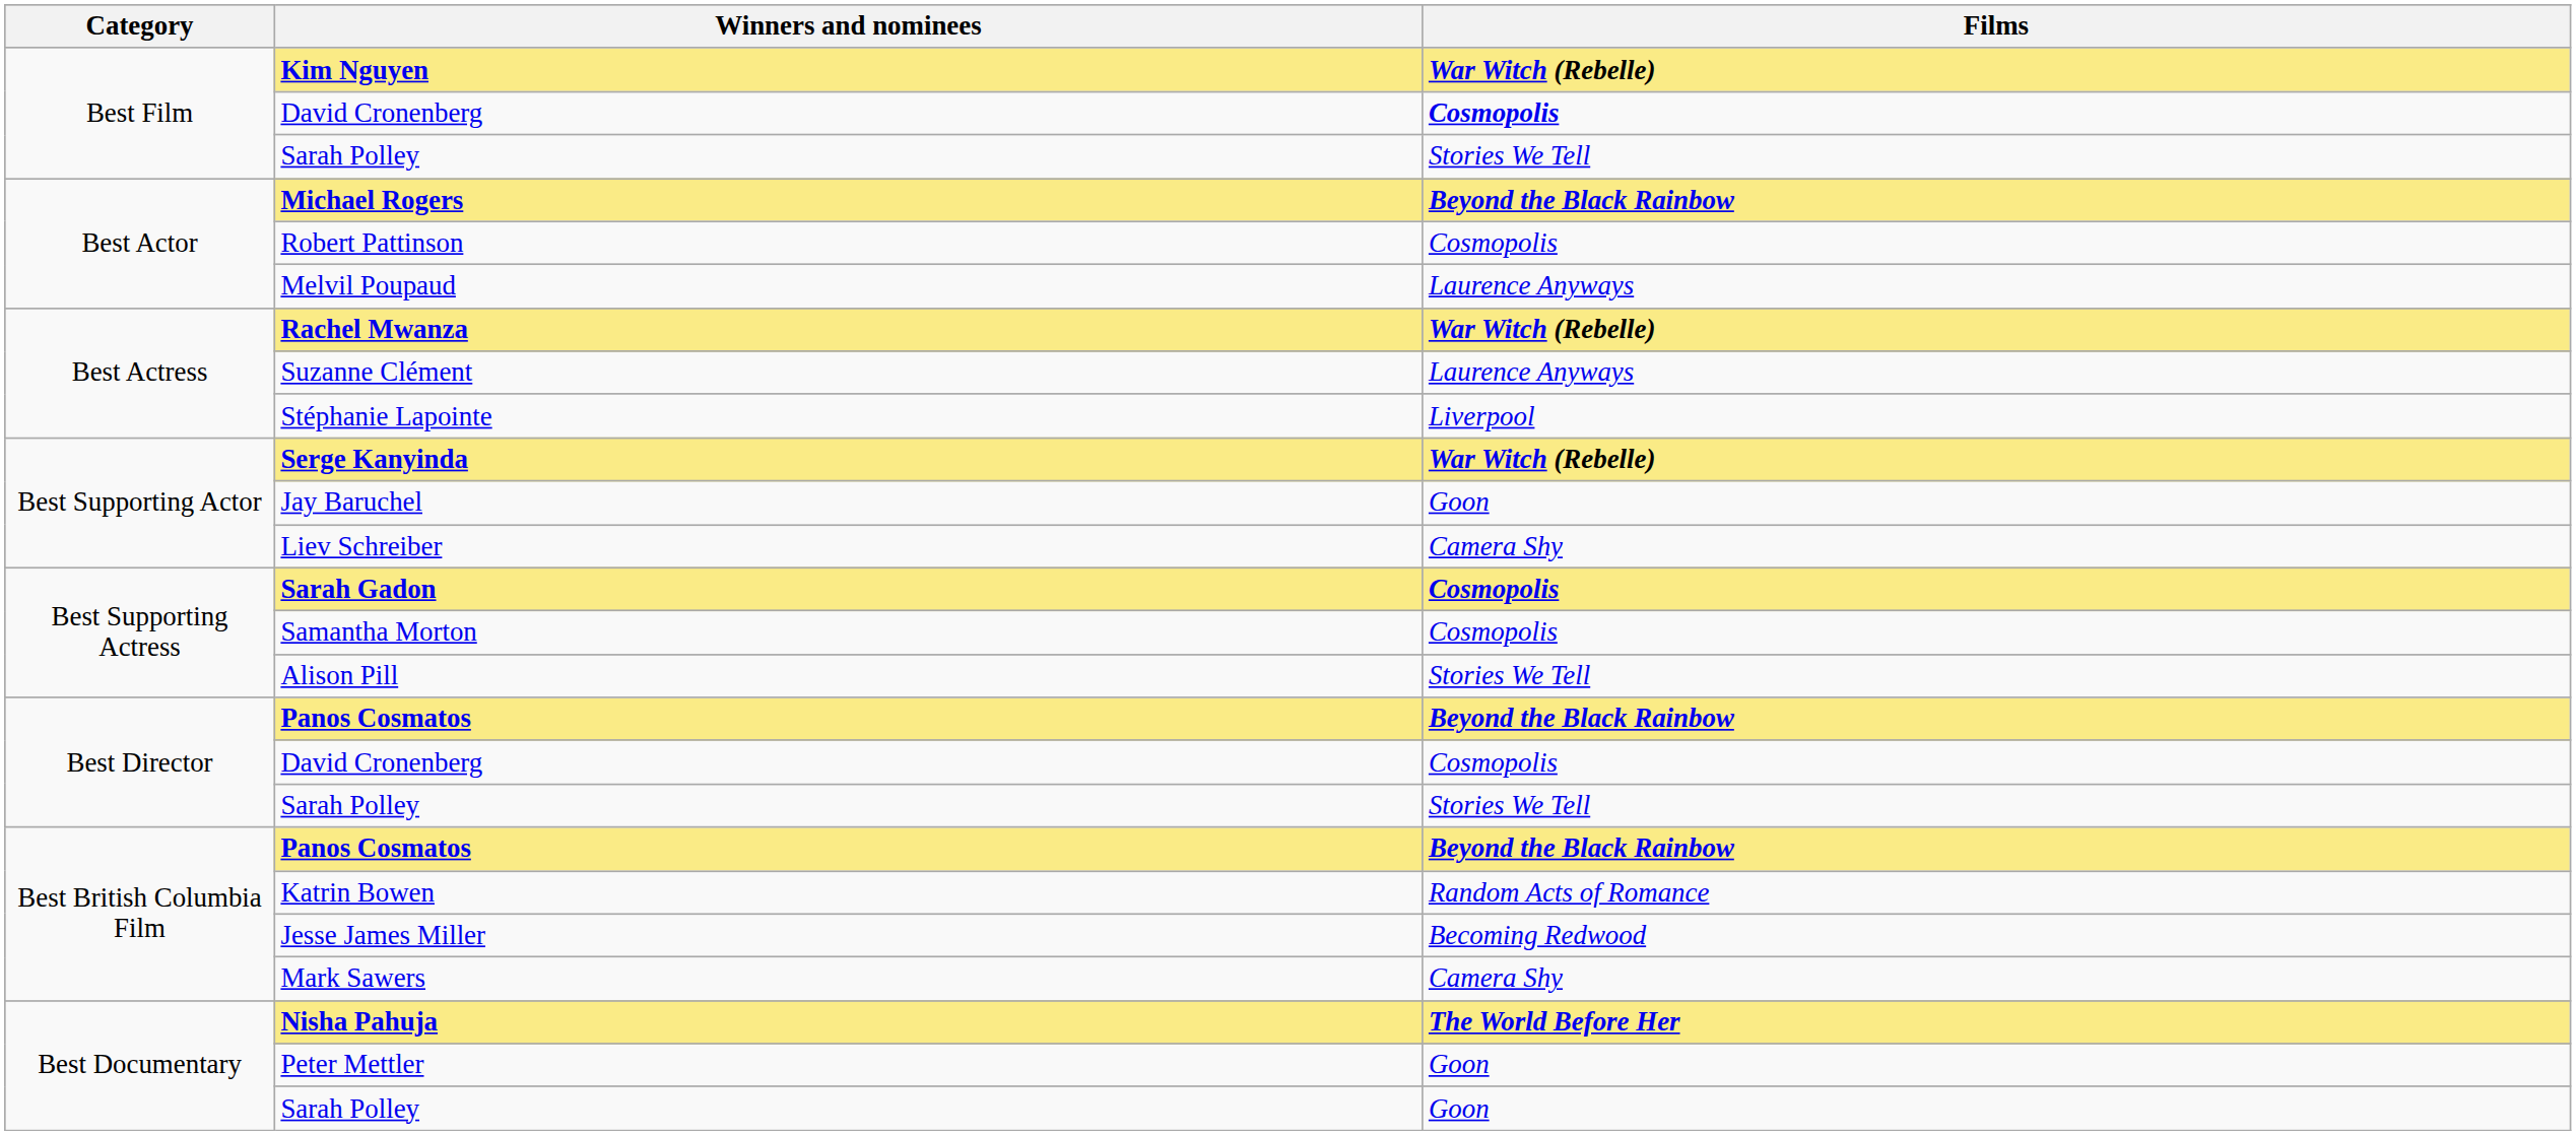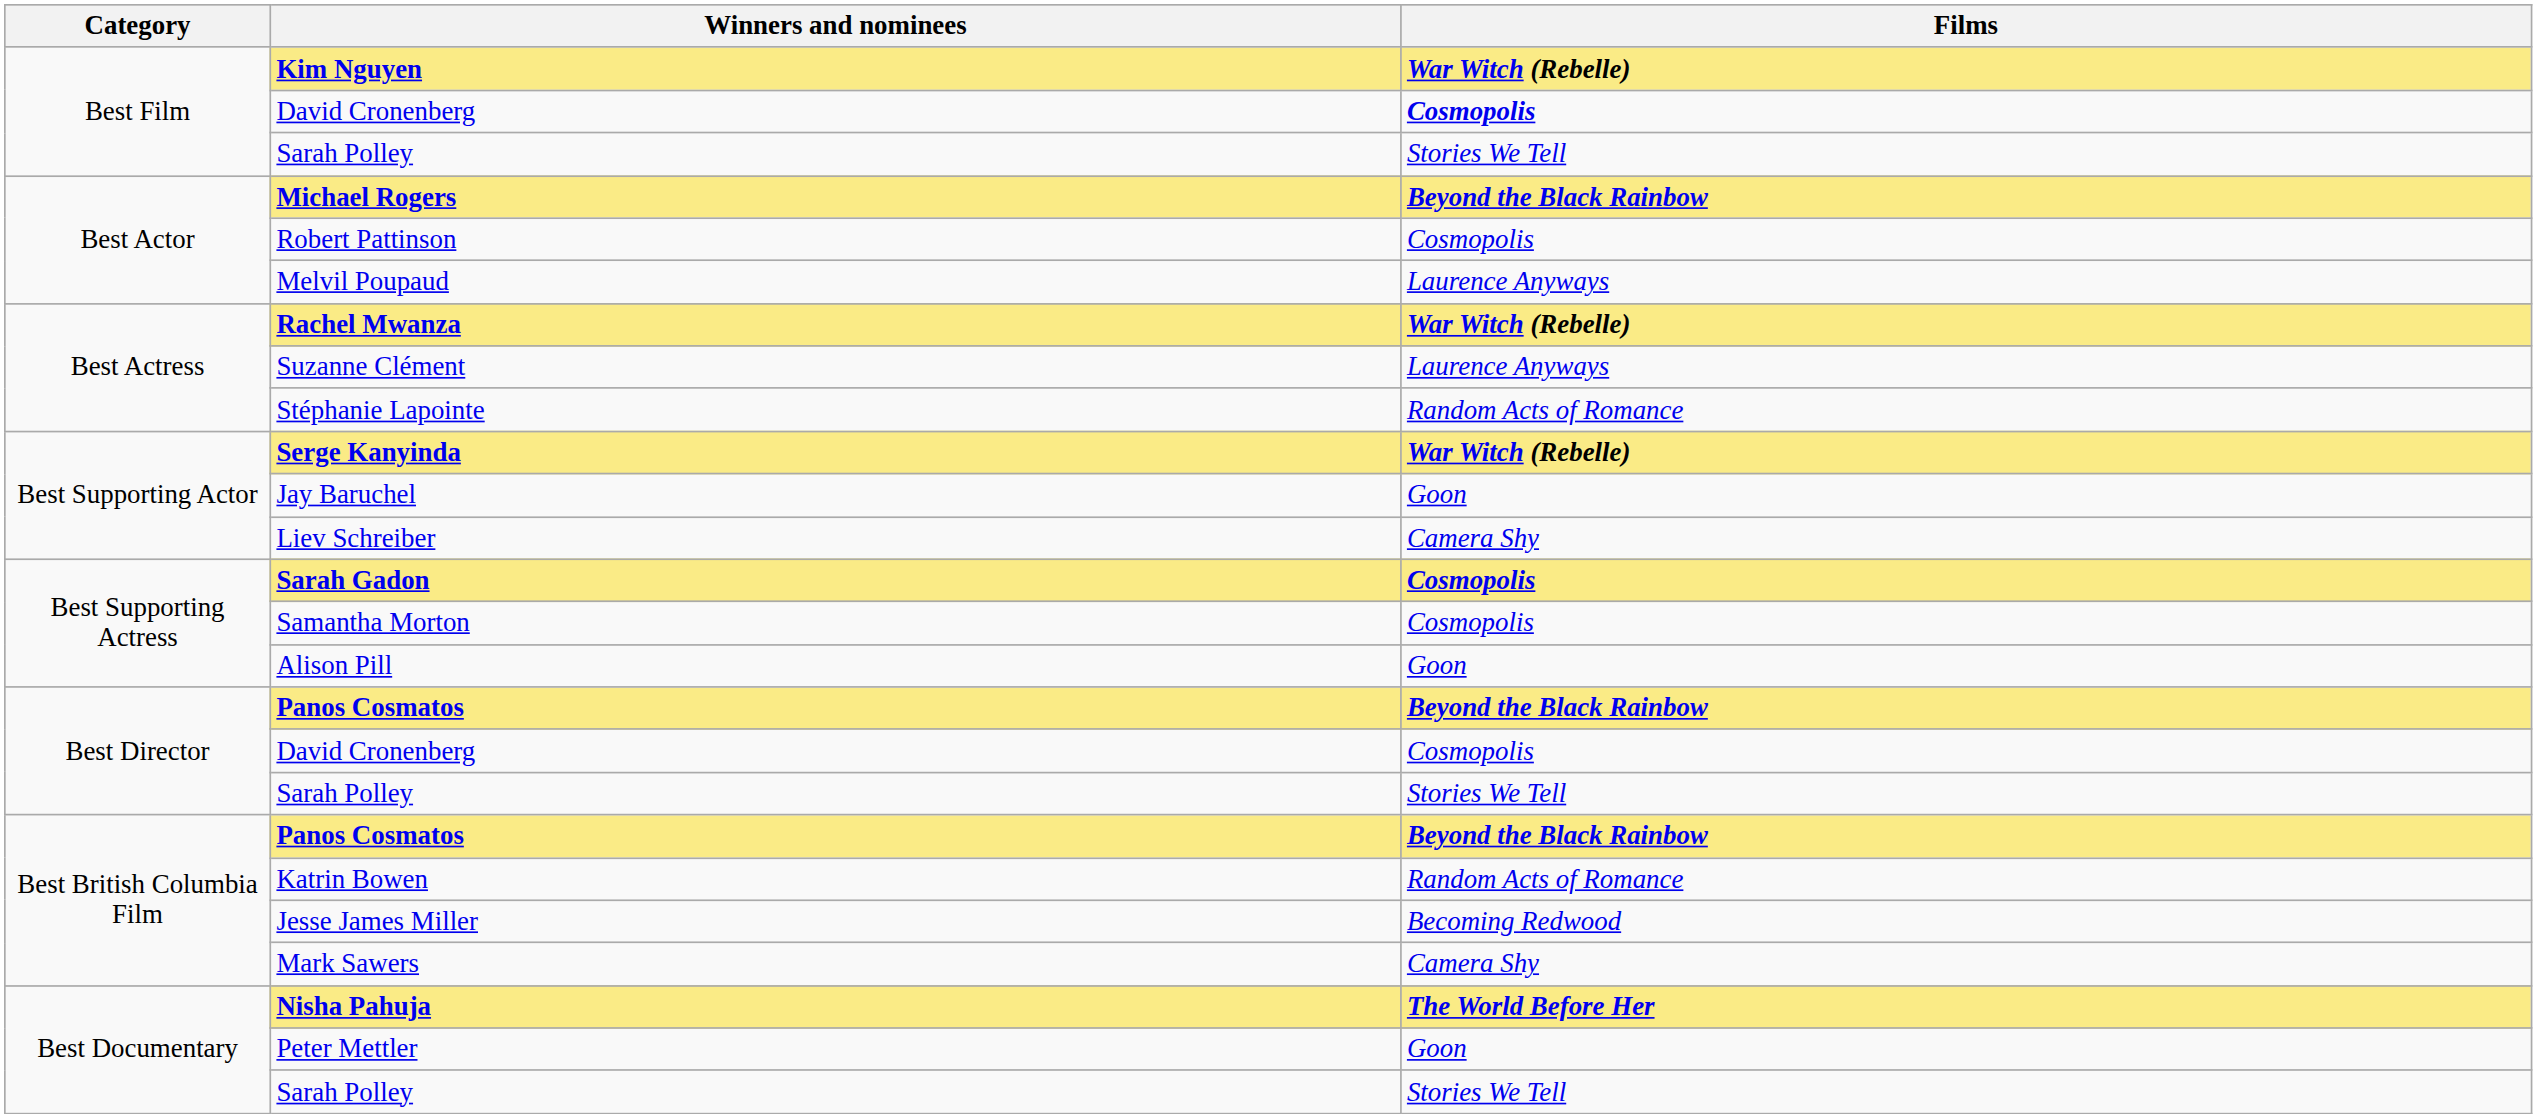Stéphanie Lapointe | Films: Liverpool -> Random Acts of Romance
Alison Pill | Films: Stories We Tell -> Goon
Best Documentary / Sarah Polley | Films: Goon -> Stories We Tell
